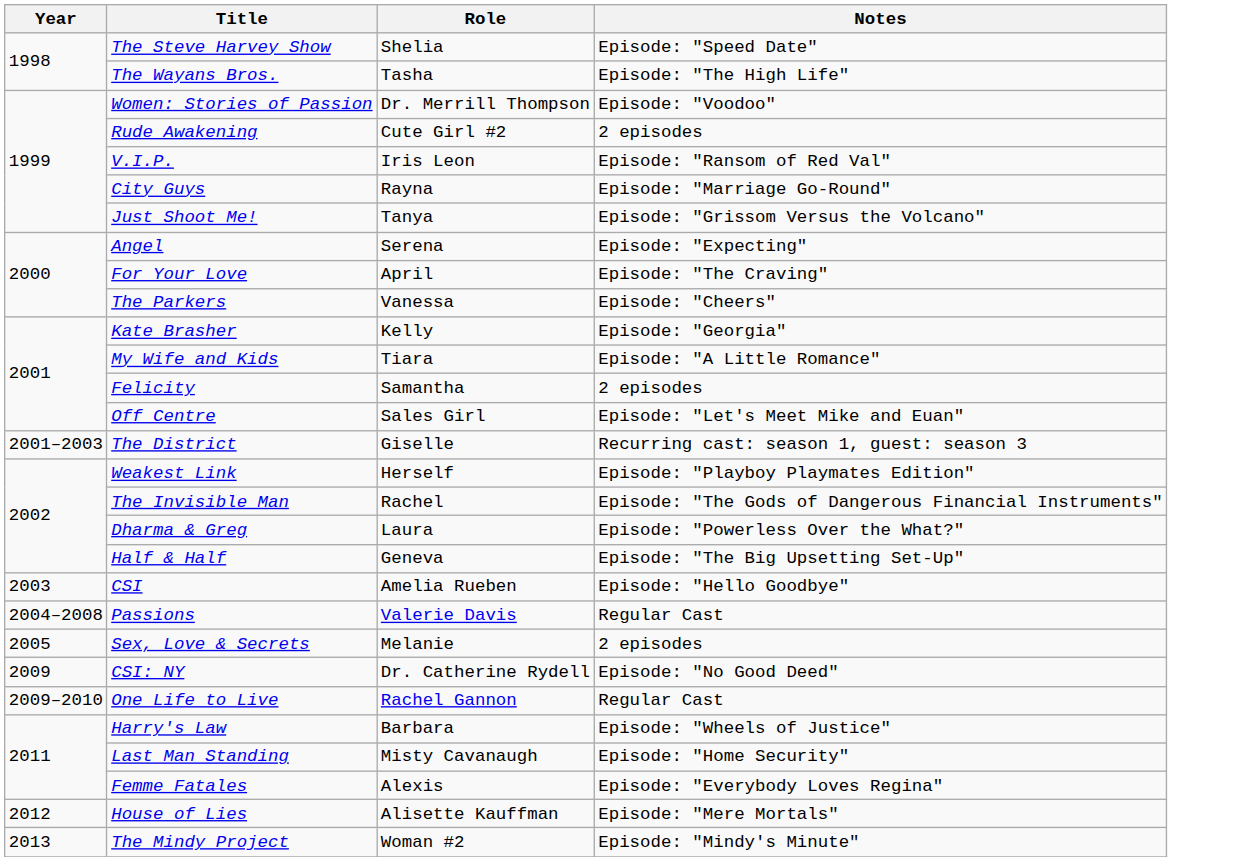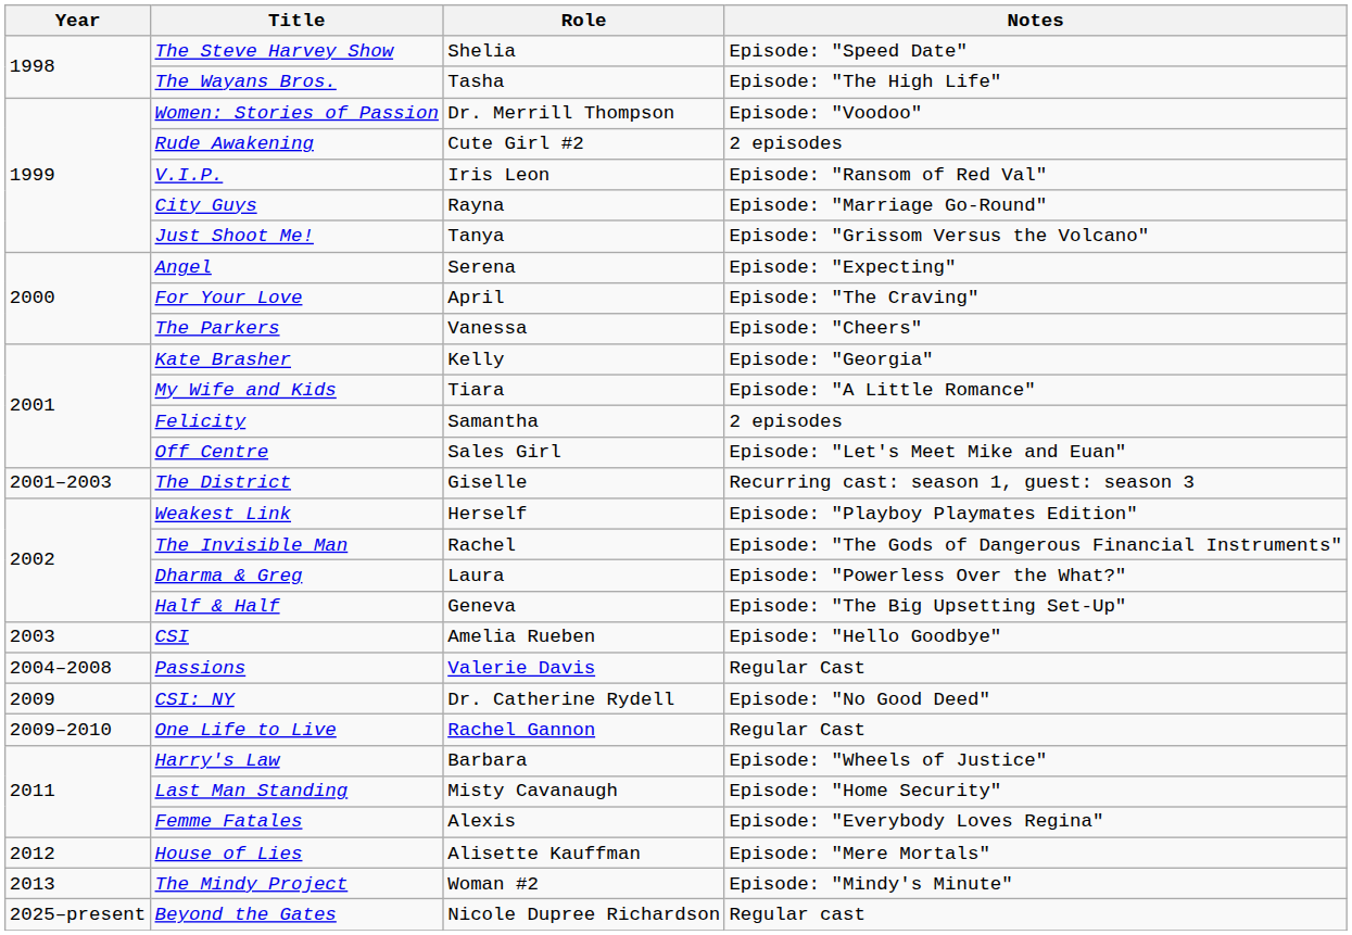- row: 2005 | Sex, Love & Secrets | Melanie | 2 episodes
+ row: 2025–present | Beyond the Gates | Nicole Dupree Richardson | Regular cast
